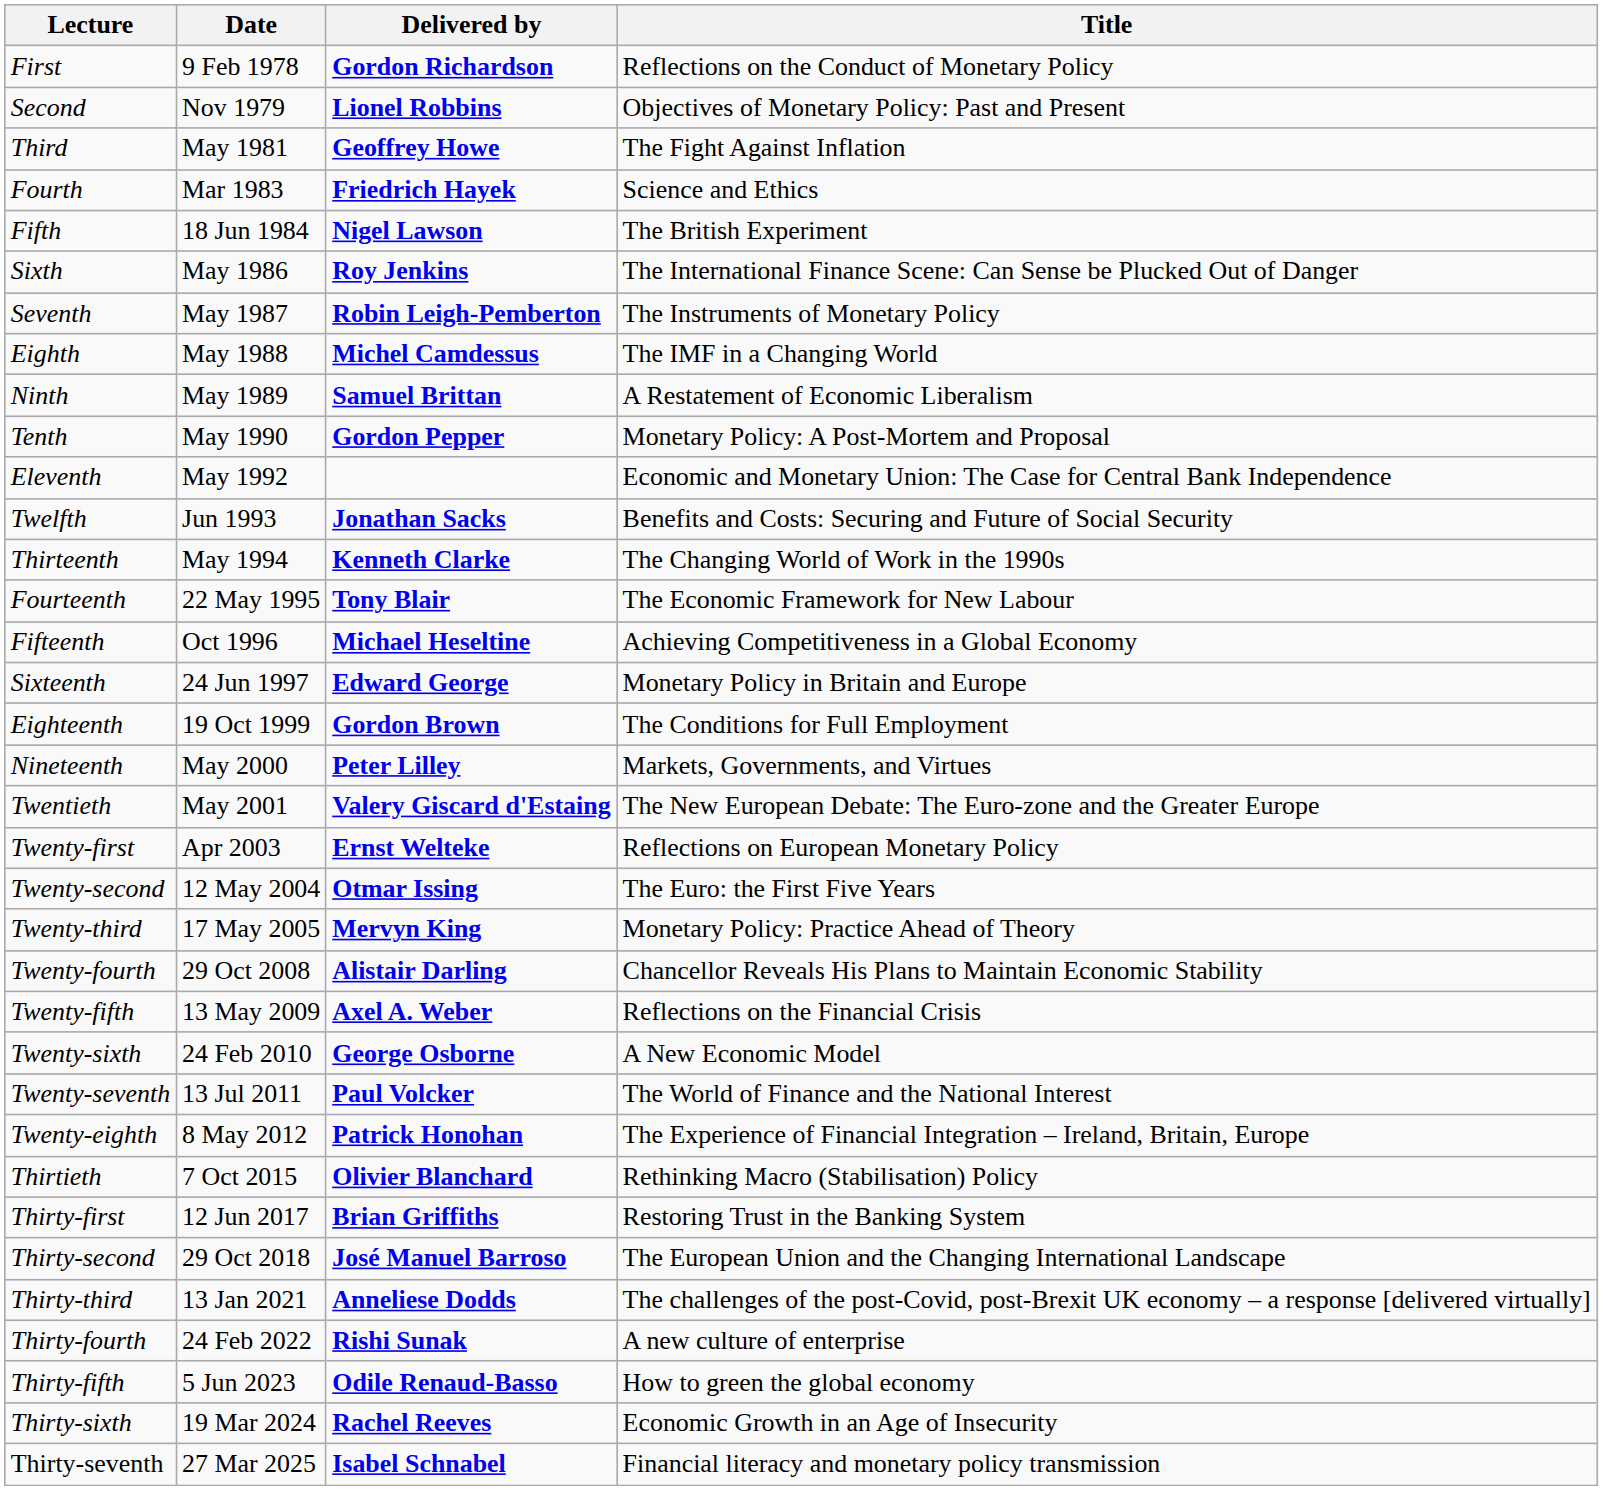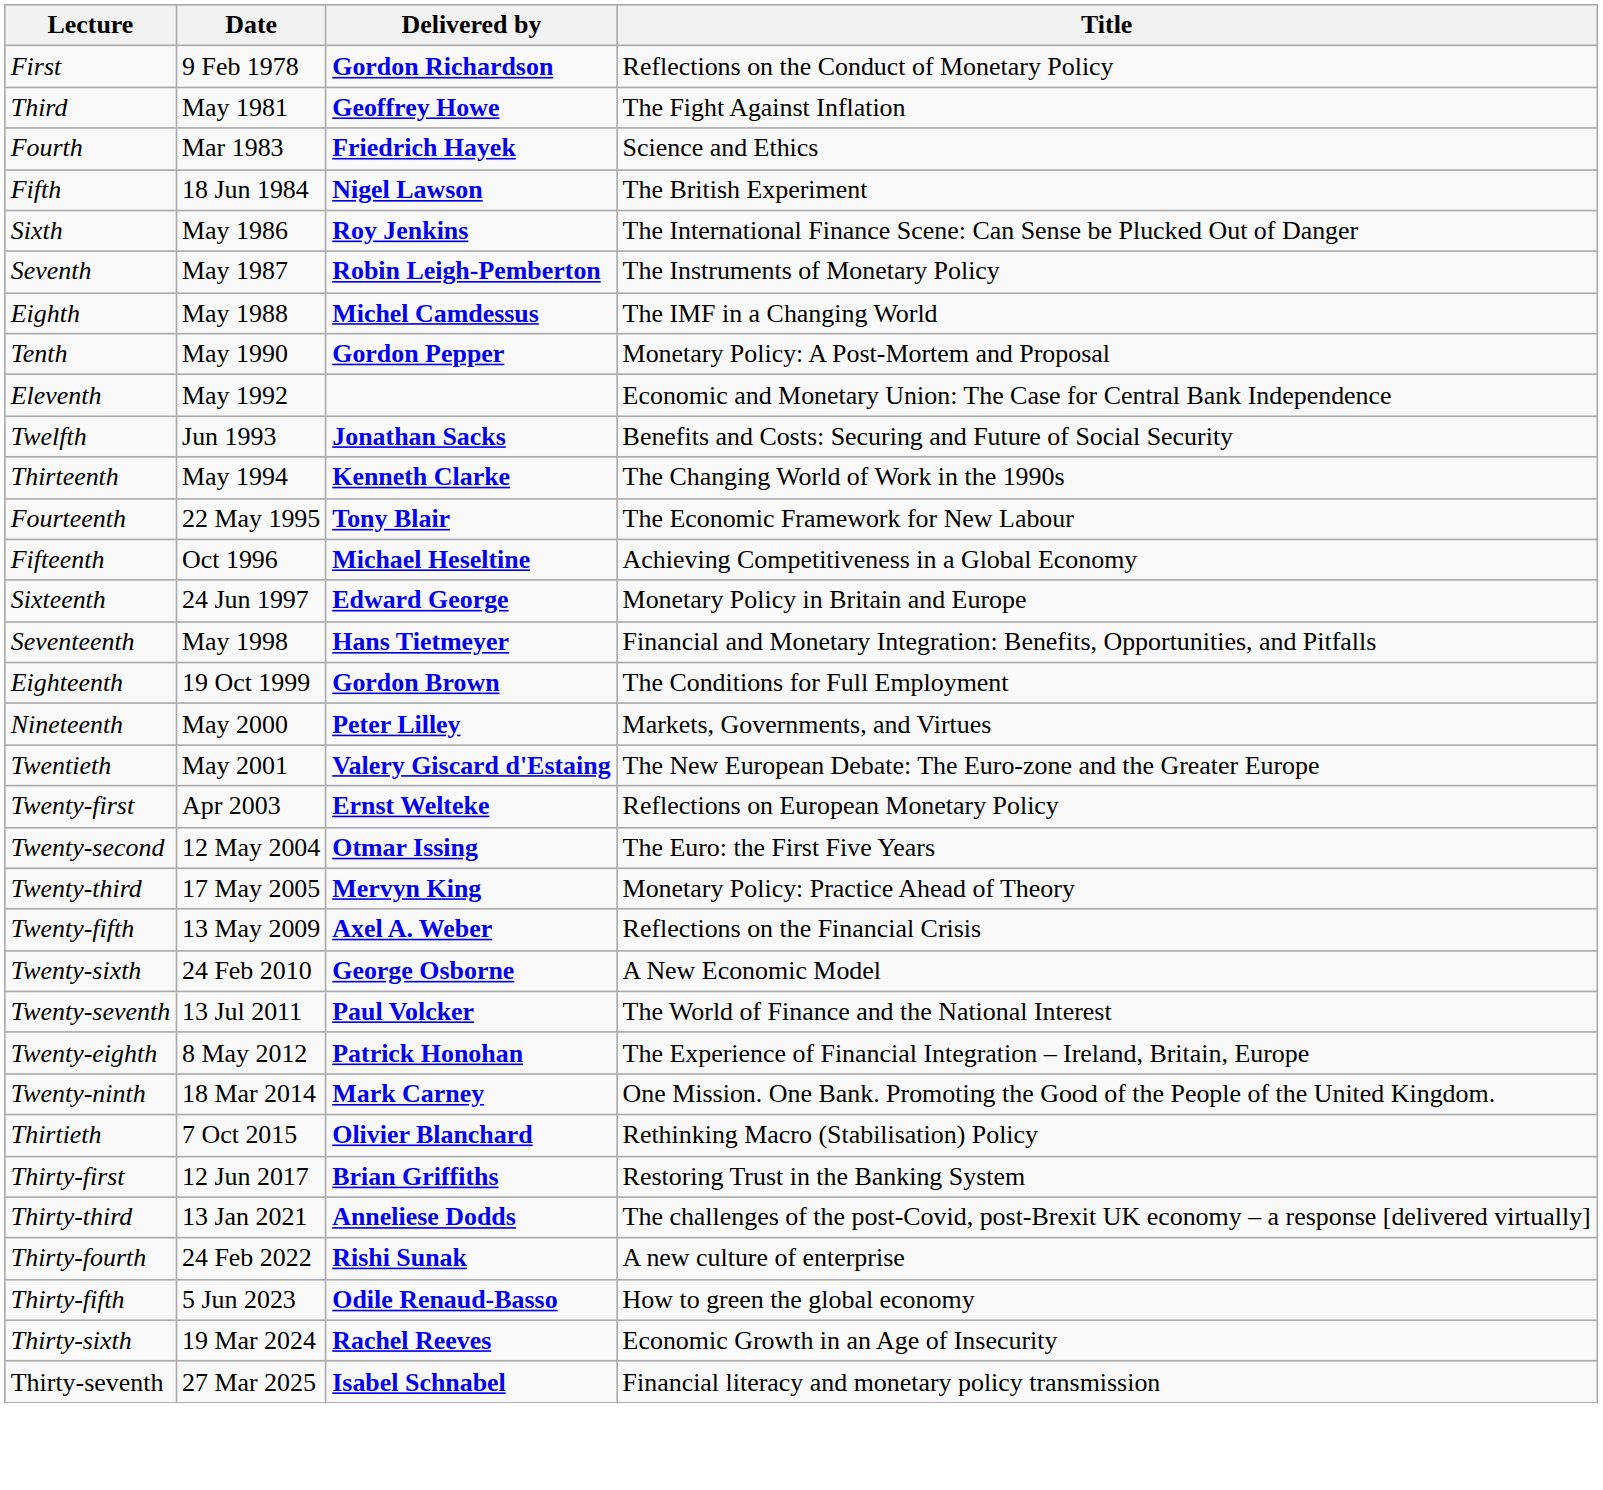- row: Second | Nov 1979 | Lionel Robbins | Objectives of Monetary Policy: Past and Present
- row: Ninth | May 1989 | Samuel Brittan | A Restatement of Economic Liberalism
+ row: Seventeenth | May 1998 | Hans Tietmeyer | Financial and Monetary Integration: Benefits, Opportunities, and Pitfalls
- row: Twenty-fourth | 29 Oct 2008 | Alistair Darling | Chancellor Reveals His Plans to Maintain Economic Stability
+ row: Twenty-ninth | 18 Mar 2014 | Mark Carney | One Mission. One Bank. Promoting the Good of the People of the United Kingdom.
- row: Thirty-second | 29 Oct 2018 | José Manuel Barroso | The European Union and the Changing International Landscape
